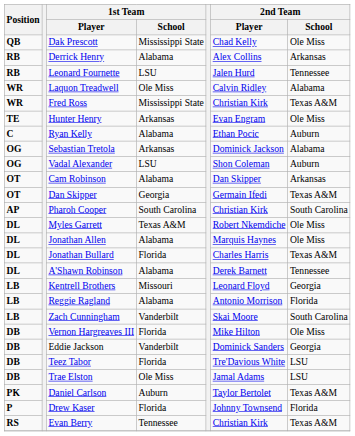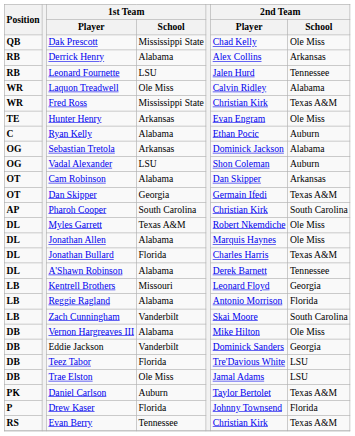Vernon Hargreaves III | 1st Team / School: Florida -> Alabama
